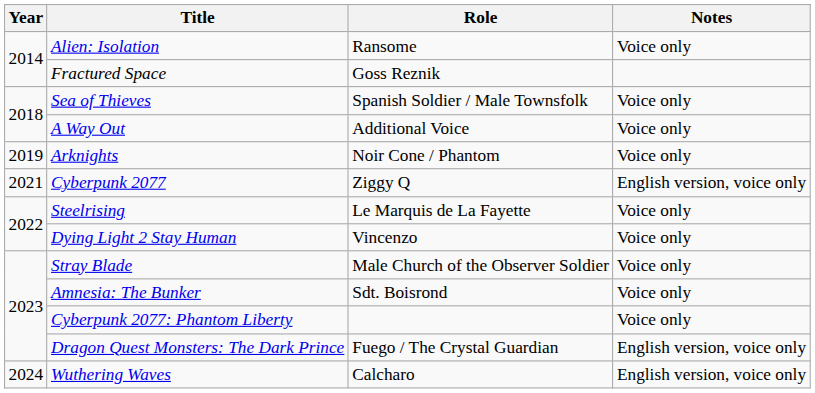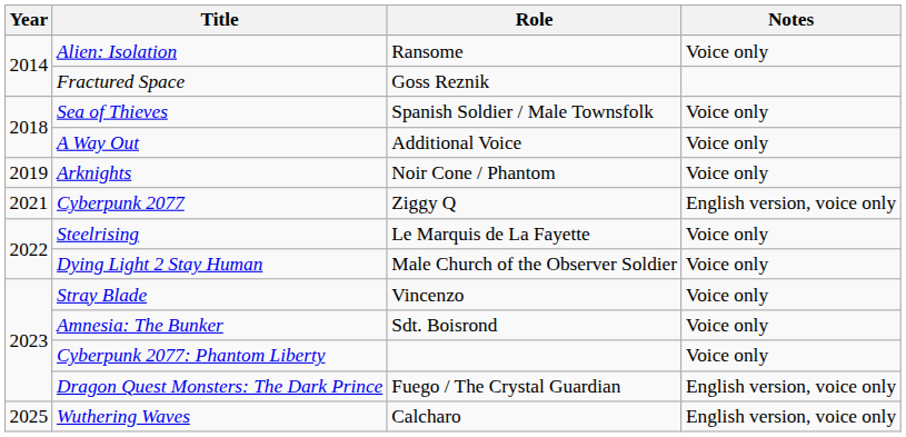Dying Light 2 Stay Human | Role: Vincenzo -> Male Church of the Observer Soldier
Stray Blade | Role: Male Church of the Observer Soldier -> Vincenzo
Wuthering Waves | Year: 2024 -> 2025
